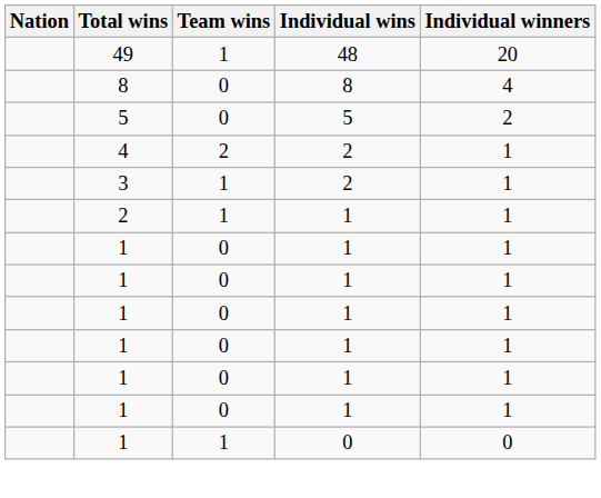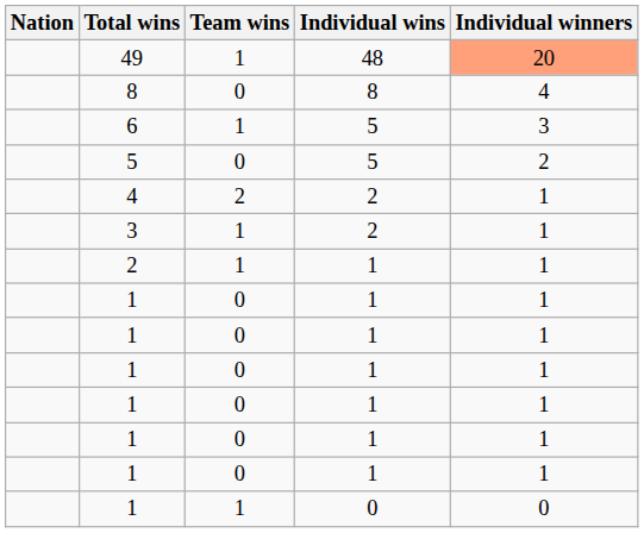49 | Individual winners: no background -> lightsalmon background
+ row: 6 | 1 | 5 | 3
